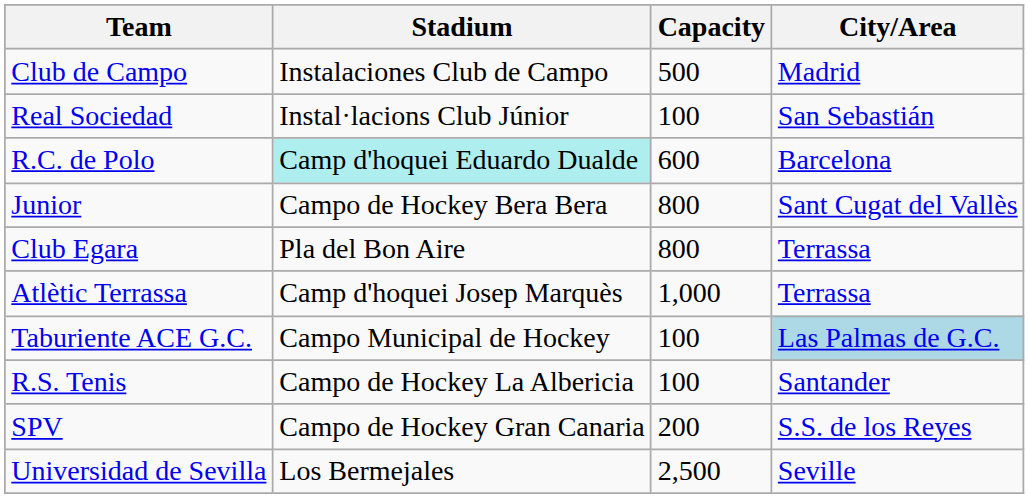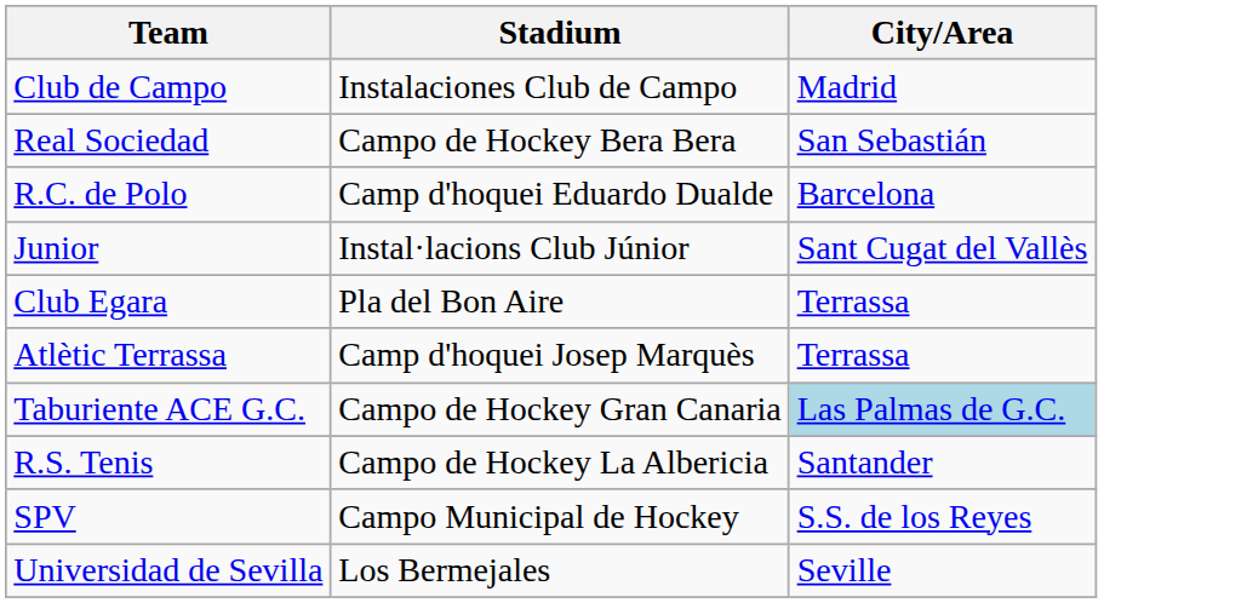- column: Capacity | 500 | 100 | 600 | 800 | 800 | 1,000 | 100 | 100 | 200 | 2,500
Real Sociedad | Stadium: Instal·lacions Club Júnior -> Campo de Hockey Bera Bera
R.C. de Polo | Stadium: paleturquoise background -> no background
Junior | Stadium: Campo de Hockey Bera Bera -> Instal·lacions Club Júnior
Taburiente ACE G.C. | Stadium: Campo Municipal de Hockey -> Campo de Hockey Gran Canaria
SPV | Stadium: Campo de Hockey Gran Canaria -> Campo Municipal de Hockey
